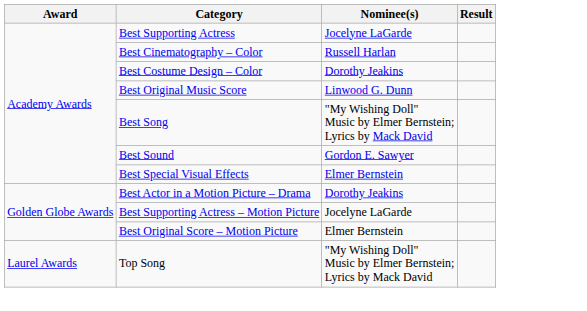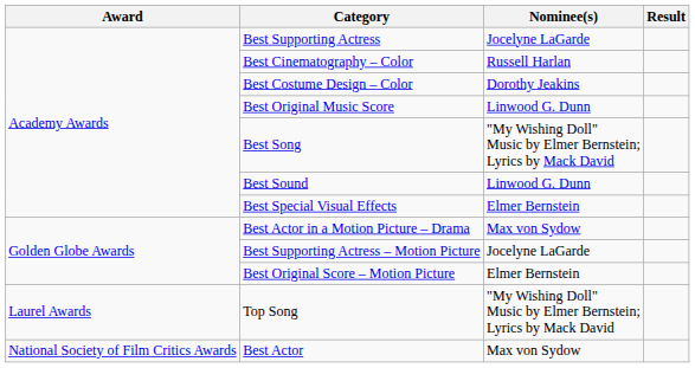Best Sound | Nominee(s): Gordon E. Sawyer -> Linwood G. Dunn
Best Actor in a Motion Picture – Drama | Nominee(s): Dorothy Jeakins -> Max von Sydow
+ row: National Society of Film Critics Awards | Best Actor | Max von Sydow
